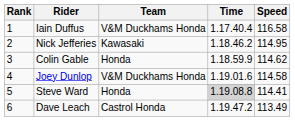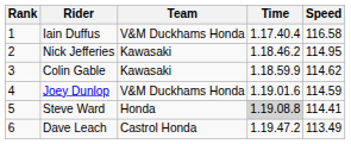Colin Gable | Team: Honda -> Kawasaki
Joey Dunlop | Speed: 114.58 -> 114.59
